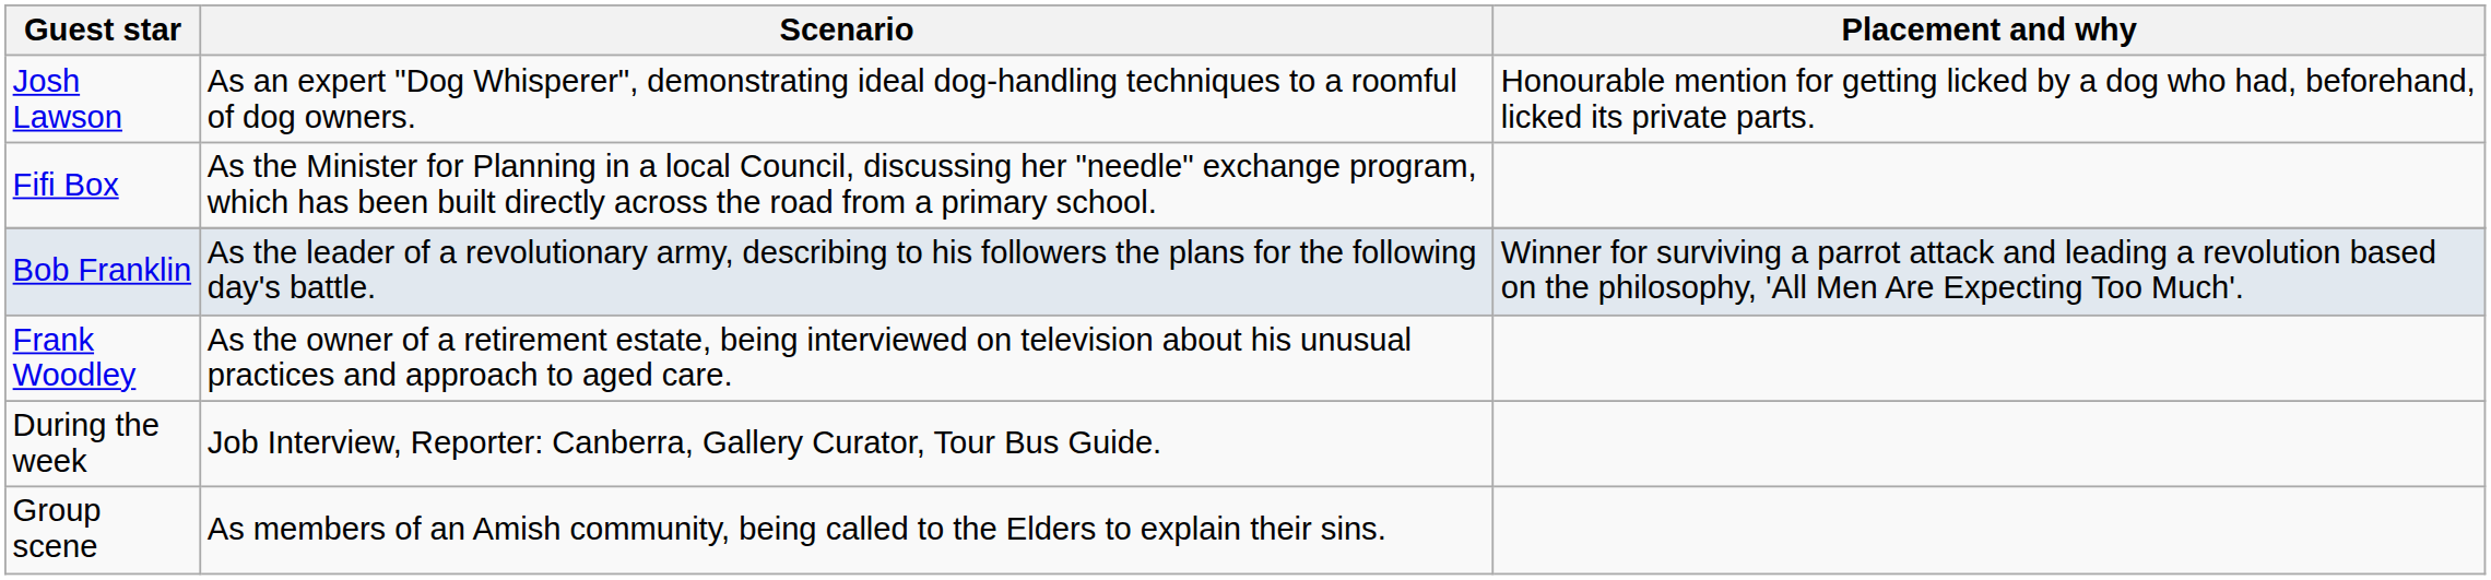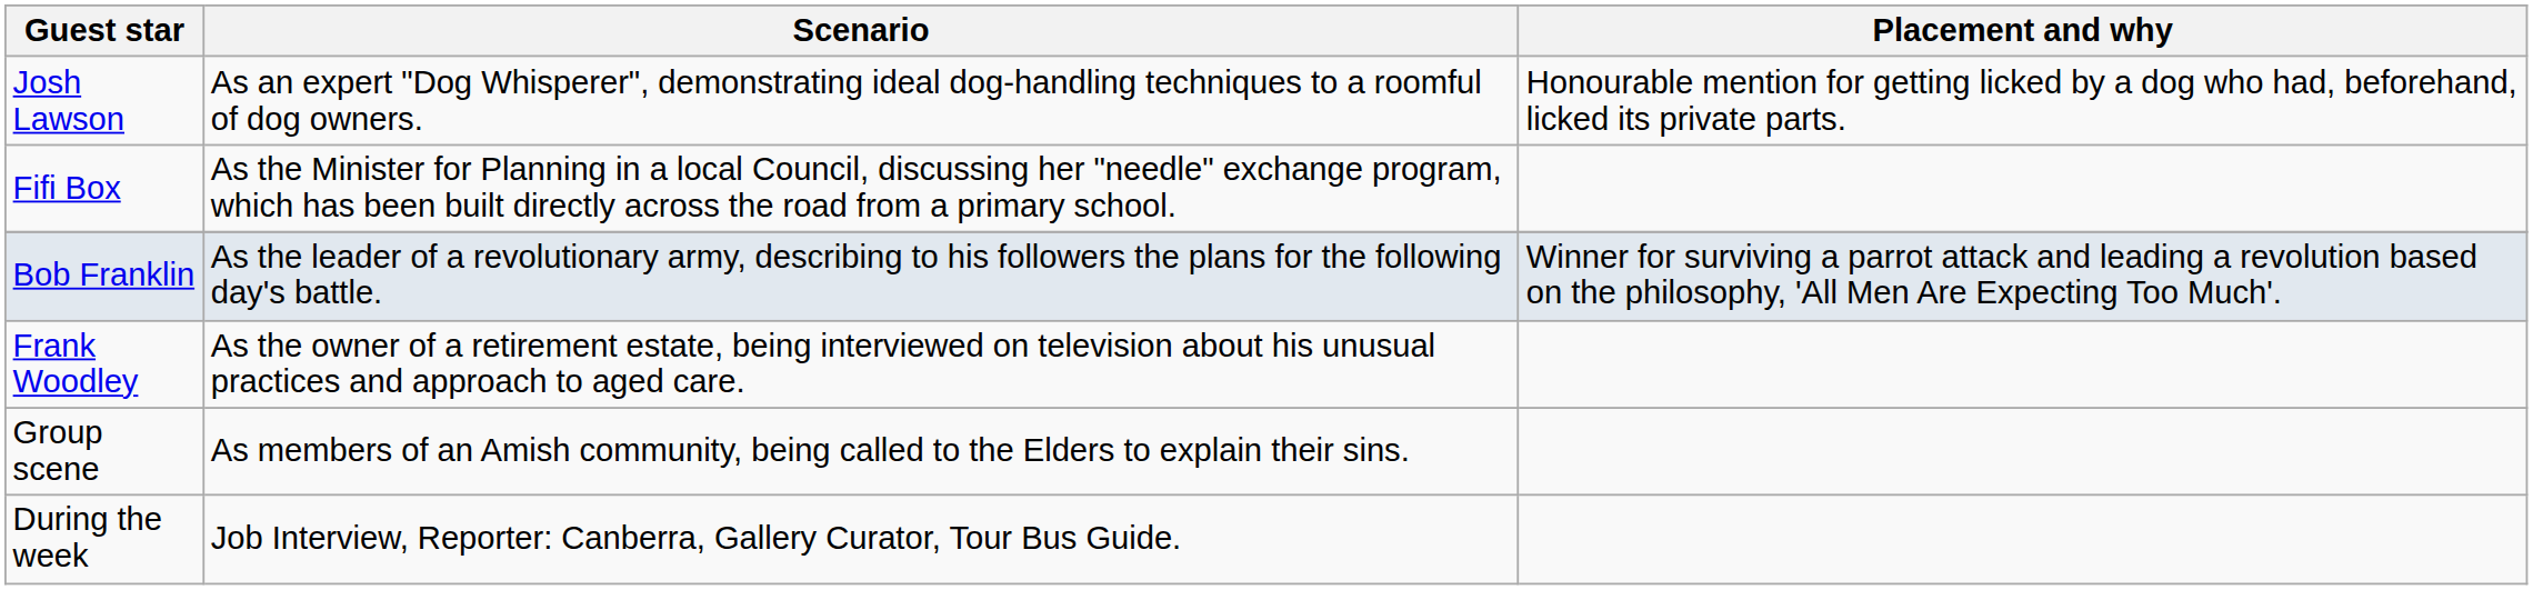rows swapped: During the week <-> Group scene
